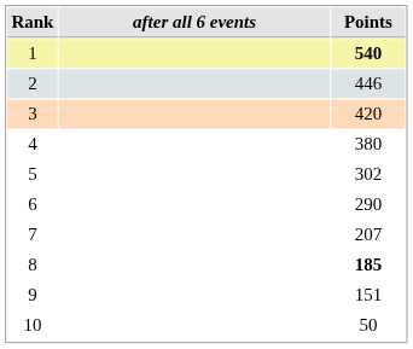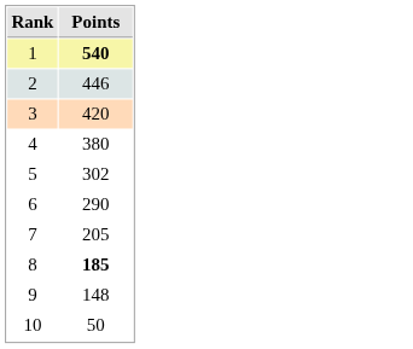- column: after all 6 events
7 | Points: 207 -> 205
9 | Points: 151 -> 148
